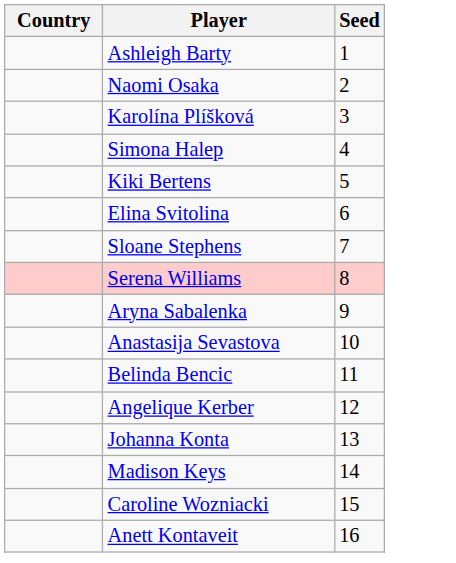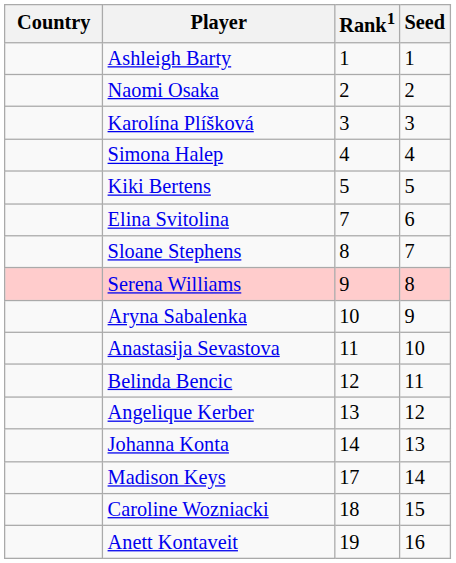+ column: Rank1 | 1 | 2 | 3 | 4 | 5 | 7 | 8 | 9 | 10 | 11 | 12 | 13 | 14 | 17 | 18 | 19
